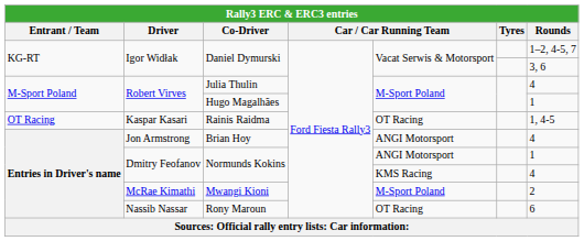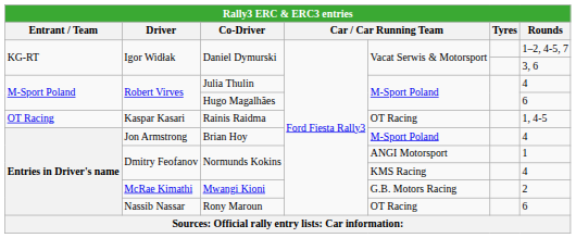Hugo Magalhães | Rounds: 1 -> 6
Brian Hoy | column 5: ANGI Motorsport -> M-Sport Poland
Mwangi Kioni | column 5: M-Sport Poland -> G.B. Motors Racing
